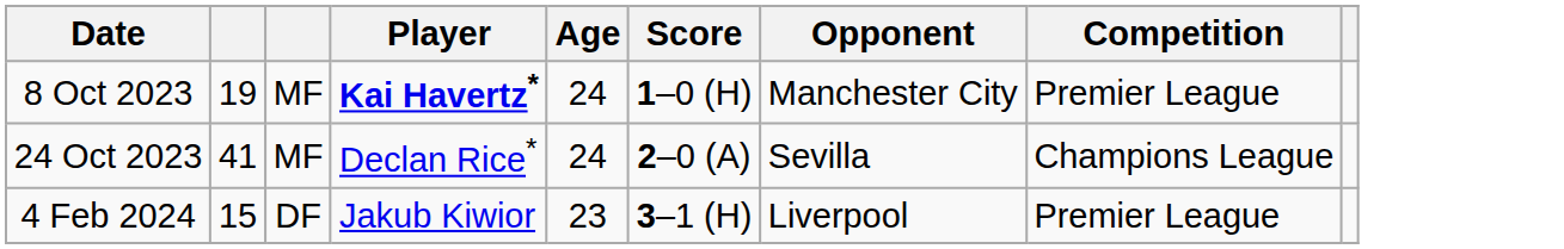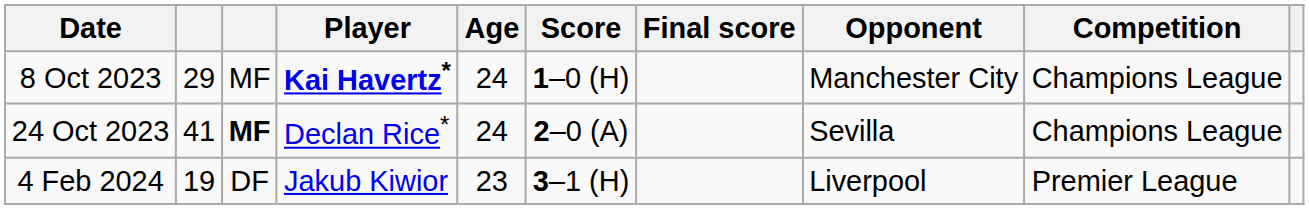+ column: Final score
8 Oct 2023 | column 2: 19 -> 29
8 Oct 2023 | Competition: Premier League -> Champions League
24 Oct 2023 | column 3: normal -> bold
4 Feb 2024 | column 2: 15 -> 19
